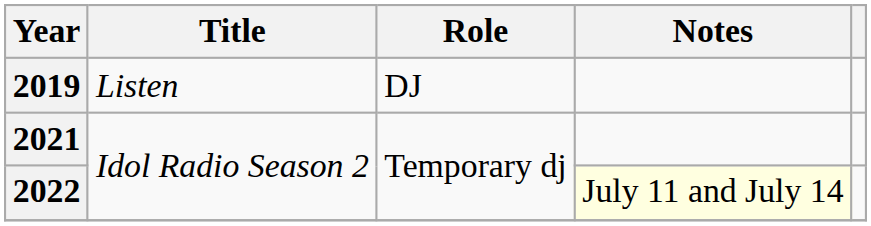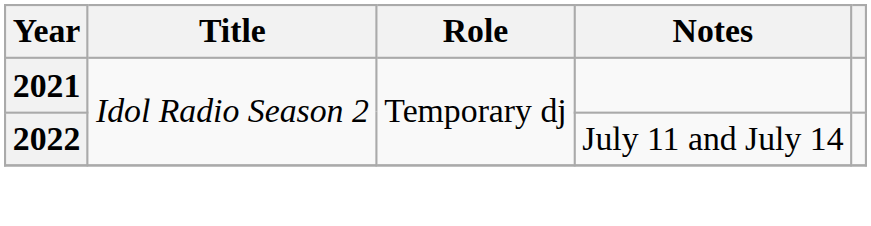- row: 2019 | Listen | DJ
2022 | Notes: lightyellow background -> no background
